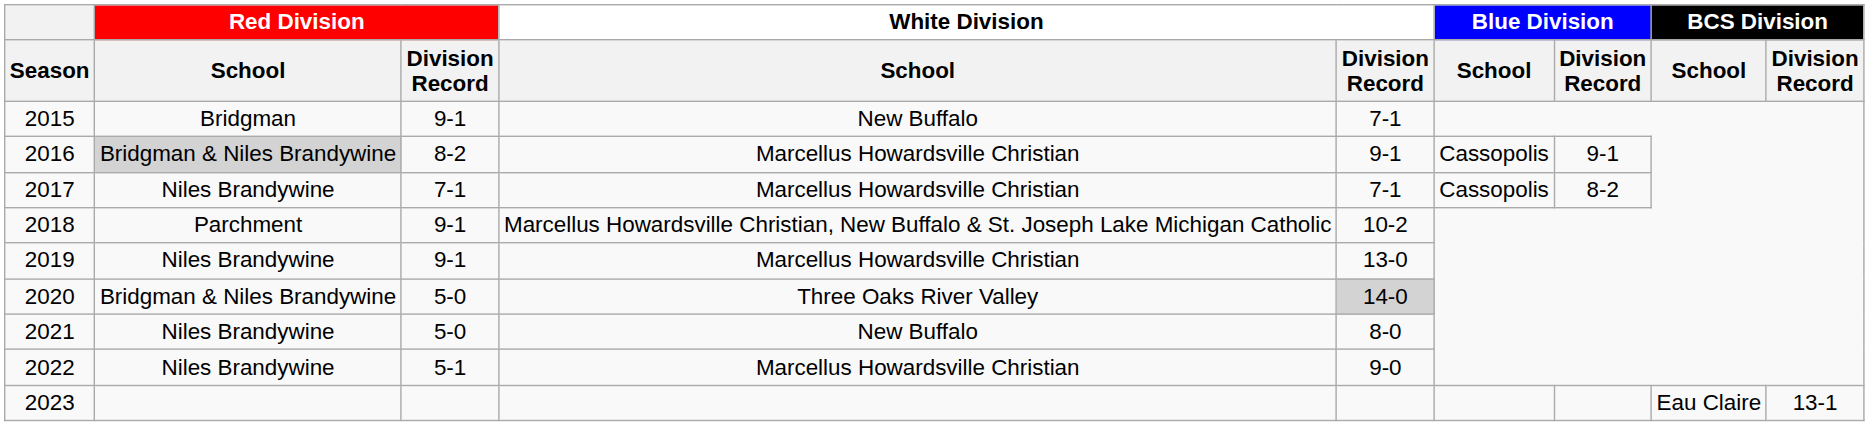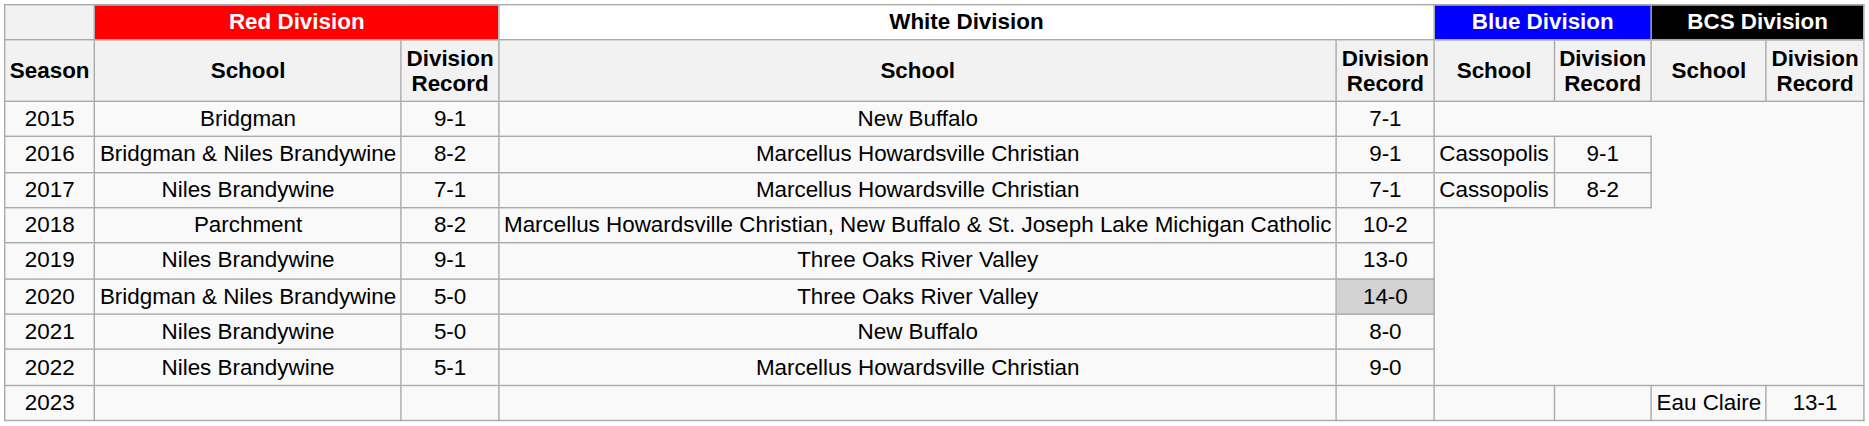2016 | Red Division / School: lightgrey background -> no background
2018 | Red Division / Division Record: 9-1 -> 8-2
2019 | White Division / School: Marcellus Howardsville Christian -> Three Oaks River Valley
